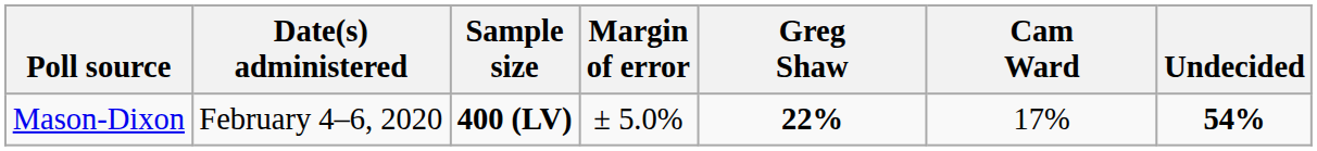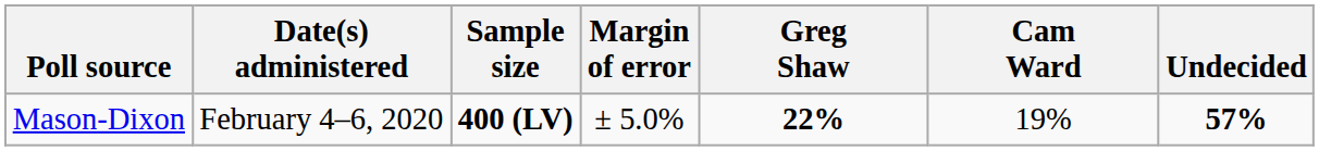Mason-Dixon | Cam Ward: 17% -> 19%
Mason-Dixon | Undecided: 54% -> 57%
